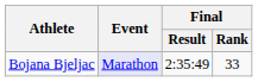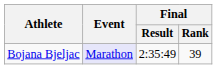Bojana Bjeljac | Final / Rank: 33 -> 39
